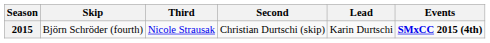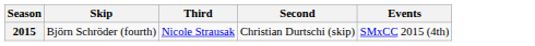- column: Lead | Karin Durtschi
2015 | Events: bold -> normal
